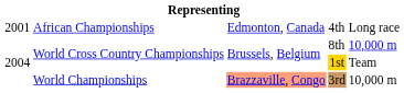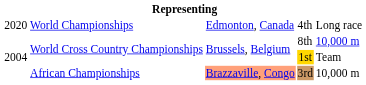4th | column 1: 2001 -> 2020
4th | column 2: African Championships -> World Championships
3rd | column 2: World Championships -> African Championships
